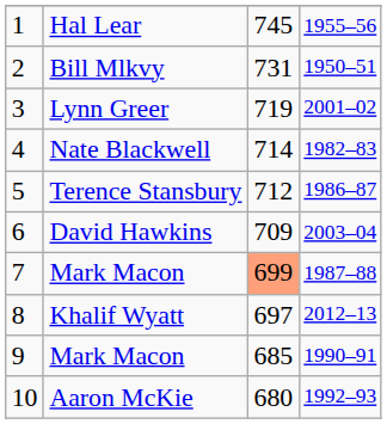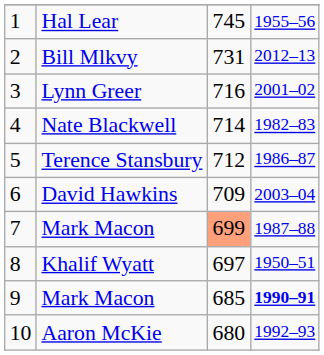Bill Mlkvy | column 4: 1950–51 -> 2012–13
Lynn Greer | column 3: 719 -> 716
Khalif Wyatt | column 4: 2012–13 -> 1950–51
9 / Mark Macon | column 4: normal -> bold
